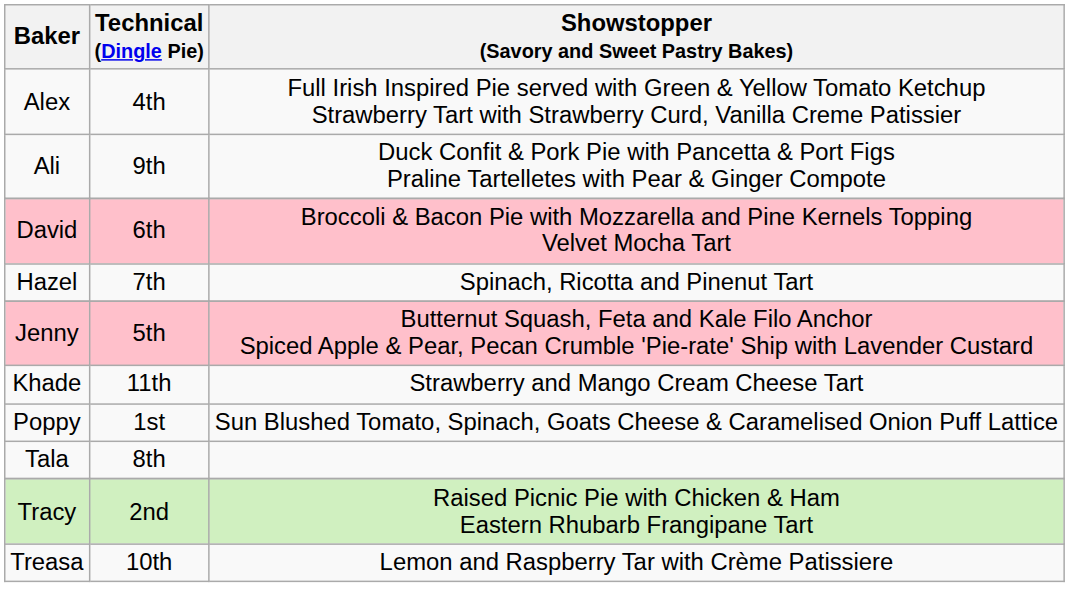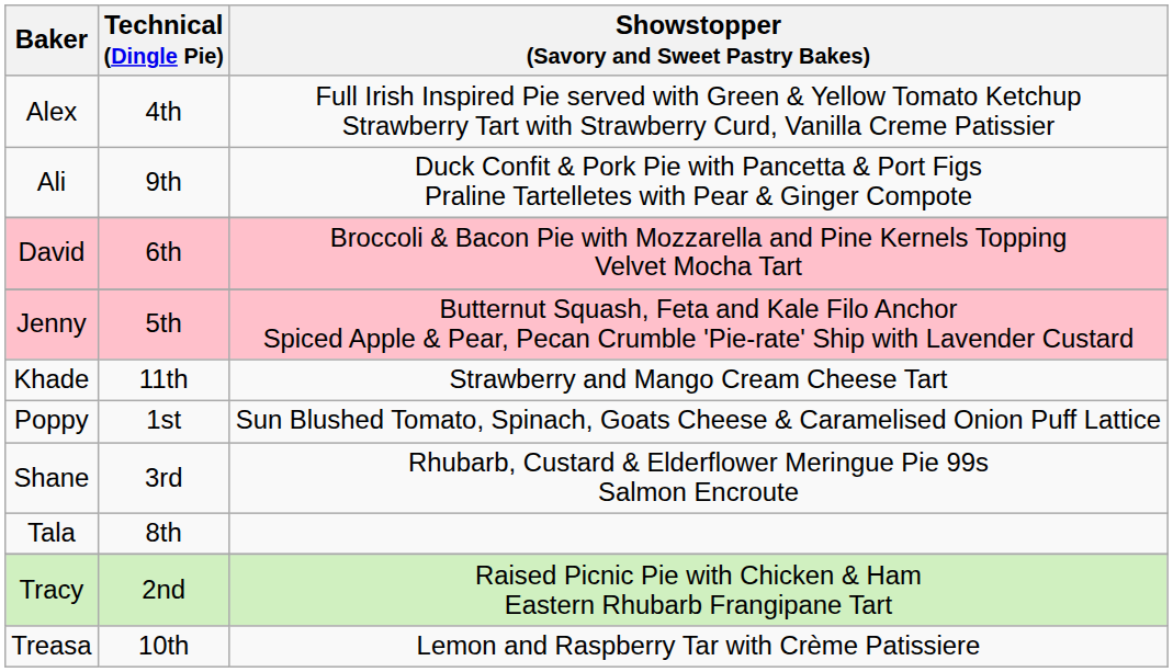- row: Hazel | 7th | Spinach, Ricotta and Pinenut Tart
+ row: Shane | 3rd | Rhubarb, Custard & Elderflower Meringue Pie 99s Salmon Encroute
